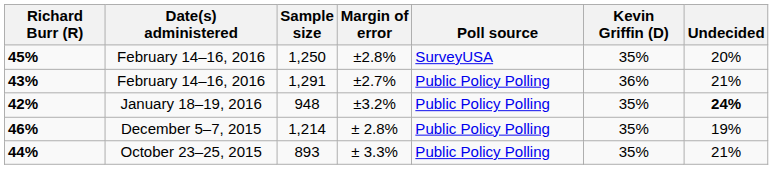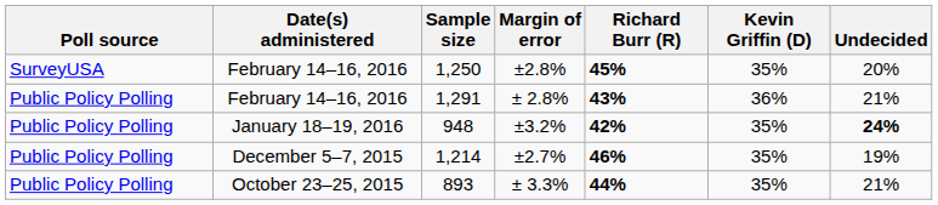columns swapped: Poll source <-> Richard Burr (R)
1,291 | Margin of error: ±2.7% -> ± 2.8%
1,214 | Margin of error: ± 2.8% -> ±2.7%
